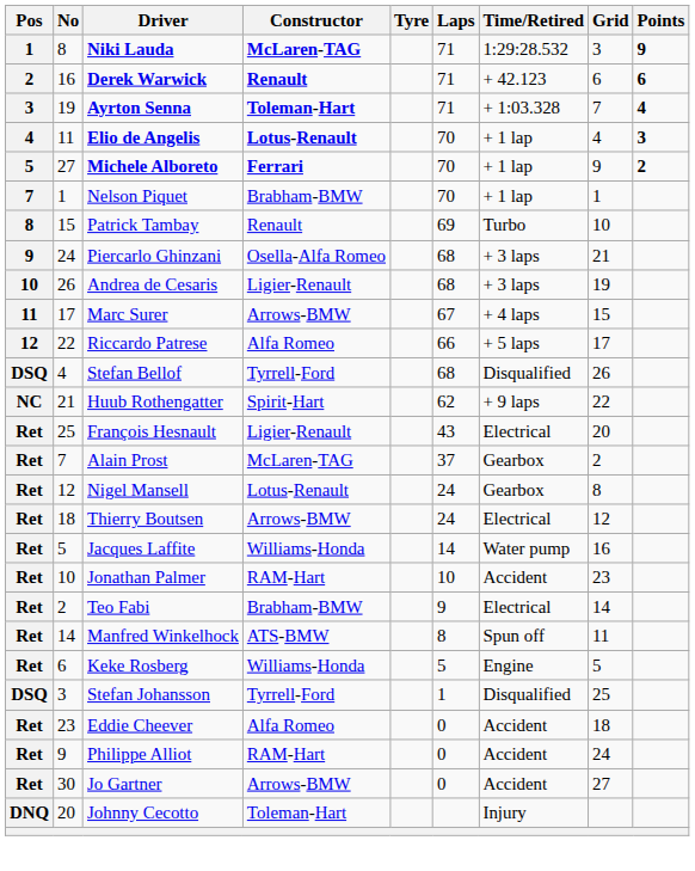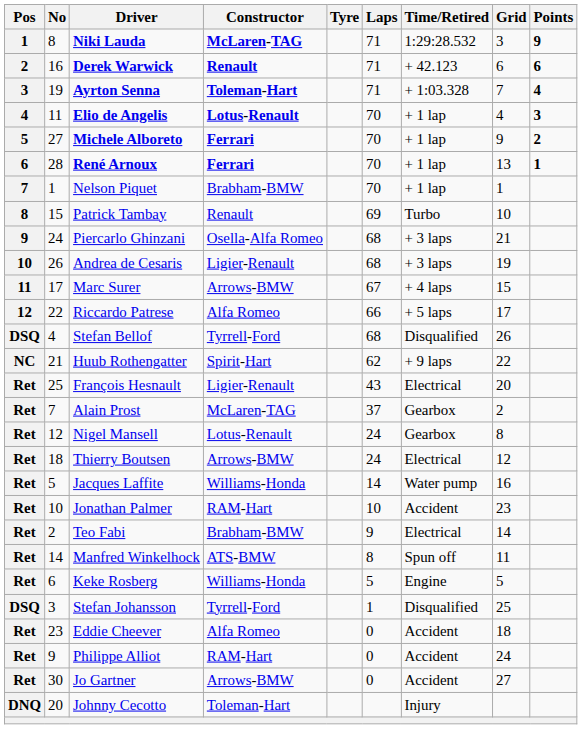+ row: 6 | 28 | René Arnoux | Ferrari | 70 | + 1 lap | 13 | 1
